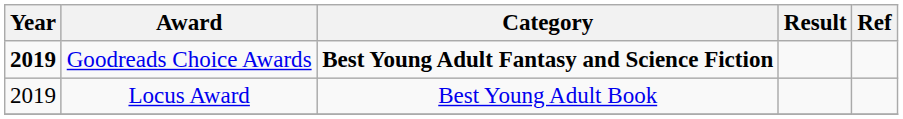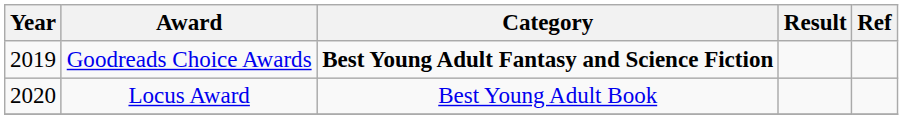Goodreads Choice Awards | Year: bold -> normal
Locus Award | Year: 2019 -> 2020
